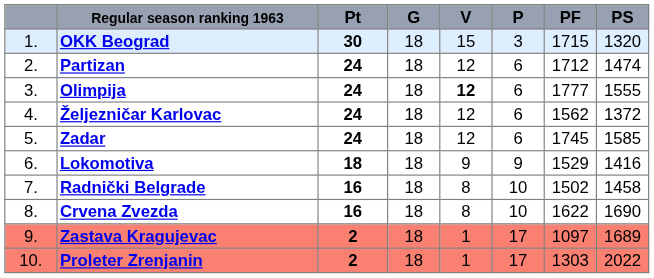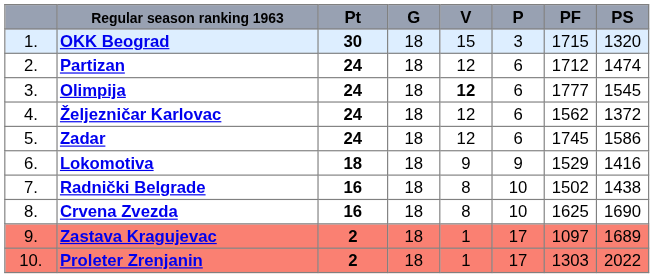Olimpija | PS: 1555 -> 1545
Zadar | PS: 1585 -> 1586
Radnički Belgrade | PS: 1458 -> 1438
Crvena Zvezda | PF: 1622 -> 1625
